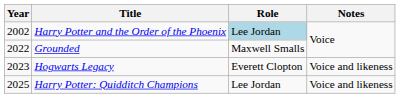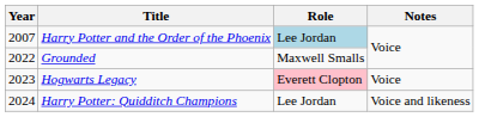Harry Potter and the Order of the Phoenix | Year: 2002 -> 2007
Hogwarts Legacy | Role: no background -> pink background
Hogwarts Legacy | Notes: Voice and likeness -> Voice
Harry Potter: Quidditch Champions | Year: 2025 -> 2024
